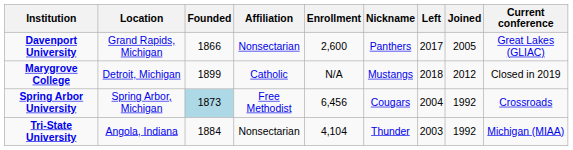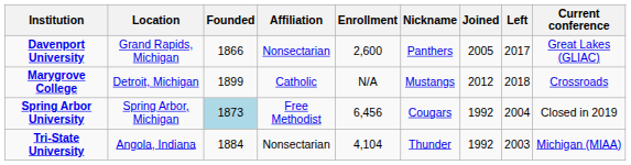columns swapped: Joined <-> Left
Marygrove College | Current conference: Closed in 2019 -> Crossroads
Spring Arbor University | Current conference: Crossroads -> Closed in 2019
